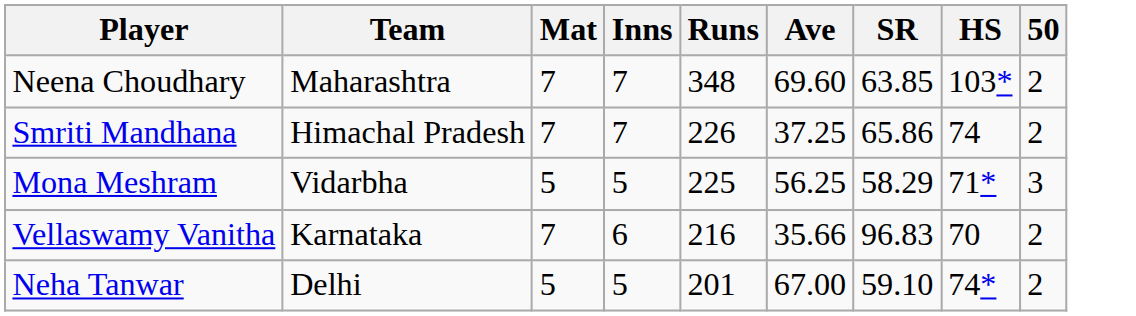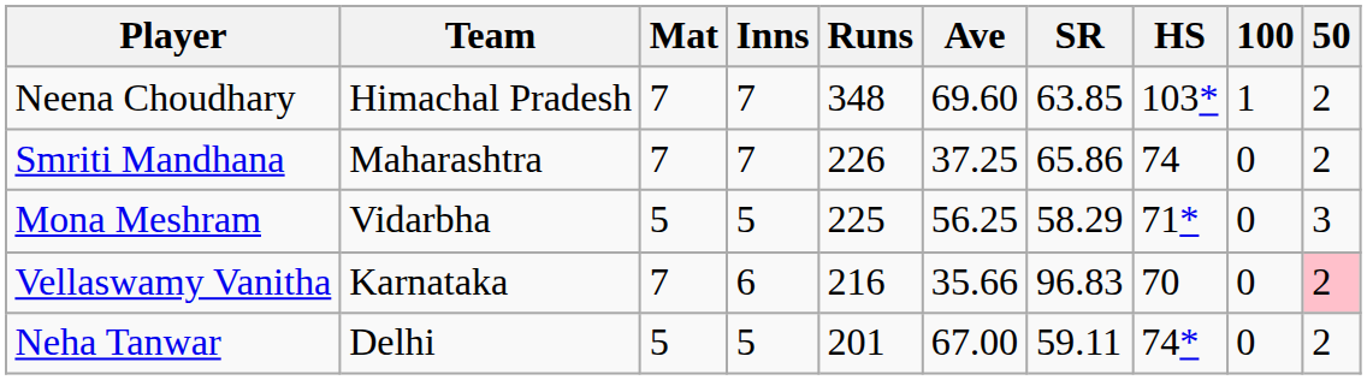+ column: 100 | 1 | 0 | 0 | 0 | 0
Neena Choudhary | Team: Maharashtra -> Himachal Pradesh
Smriti Mandhana | Team: Himachal Pradesh -> Maharashtra
Vellaswamy Vanitha | 50: no background -> pink background
Neha Tanwar | SR: 59.10 -> 59.11
